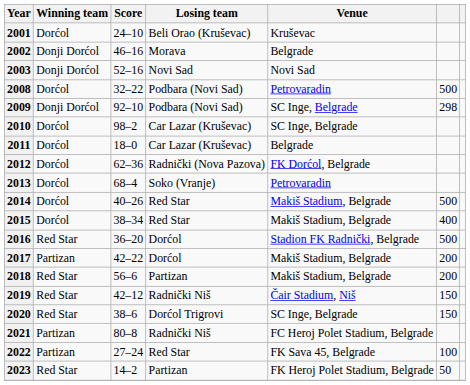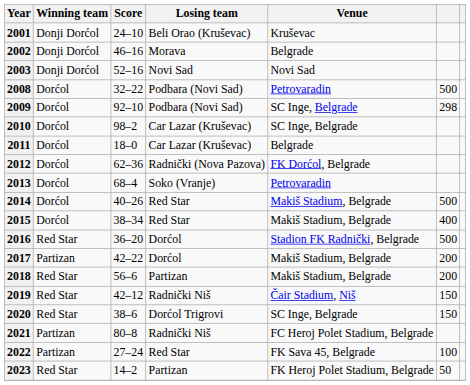2001 | Winning team: Dorćol -> Donji Dorćol
2009 | Winning team: Donji Dorćol -> Dorćol
